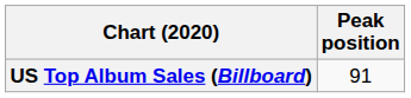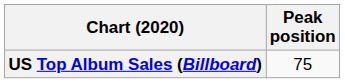US Top Album Sales (Billboard) | Peak position: 91 -> 75
